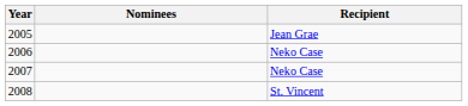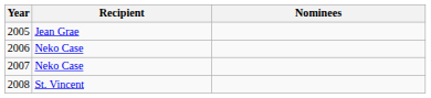columns swapped: Recipient <-> Nominees
